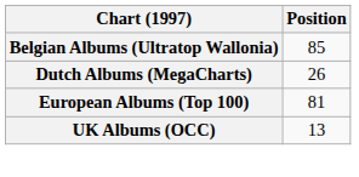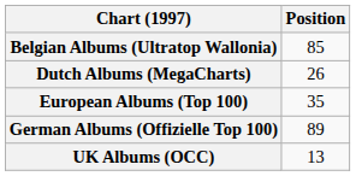European Albums (Top 100) | Position: 81 -> 35
+ row: German Albums (Offizielle Top 100) | 89
